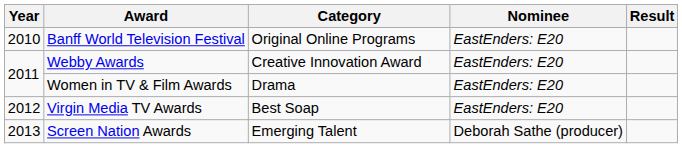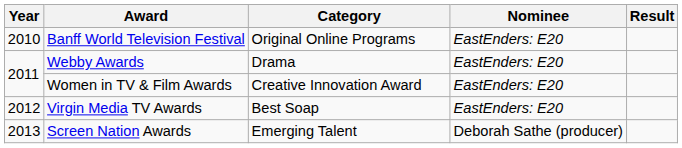Webby Awards | Category: Creative Innovation Award -> Drama
Women in TV & Film Awards | Category: Drama -> Creative Innovation Award
